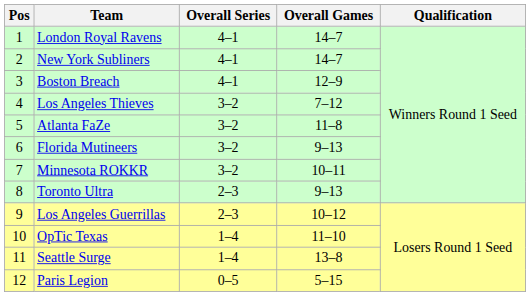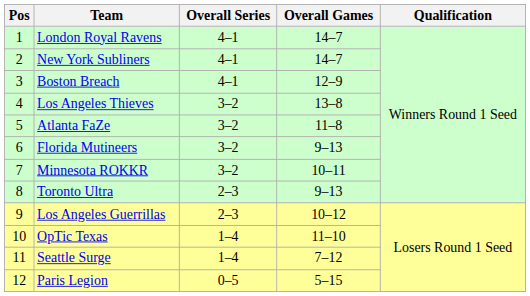Los Angeles Thieves | Overall Games: 7–12 -> 13–8
Seattle Surge | Overall Games: 13–8 -> 7–12
